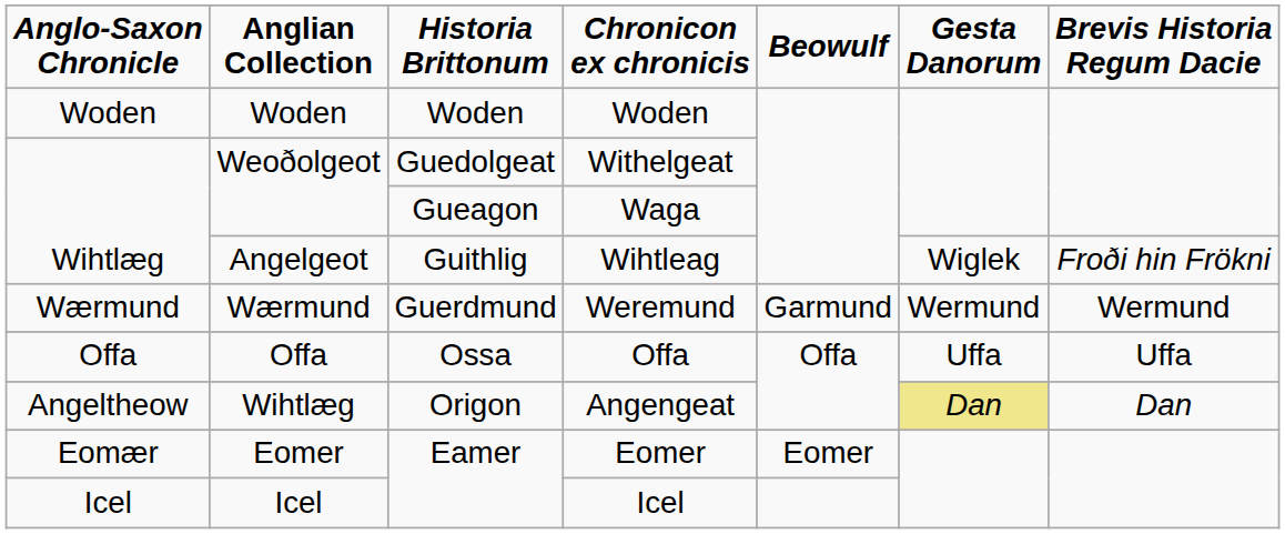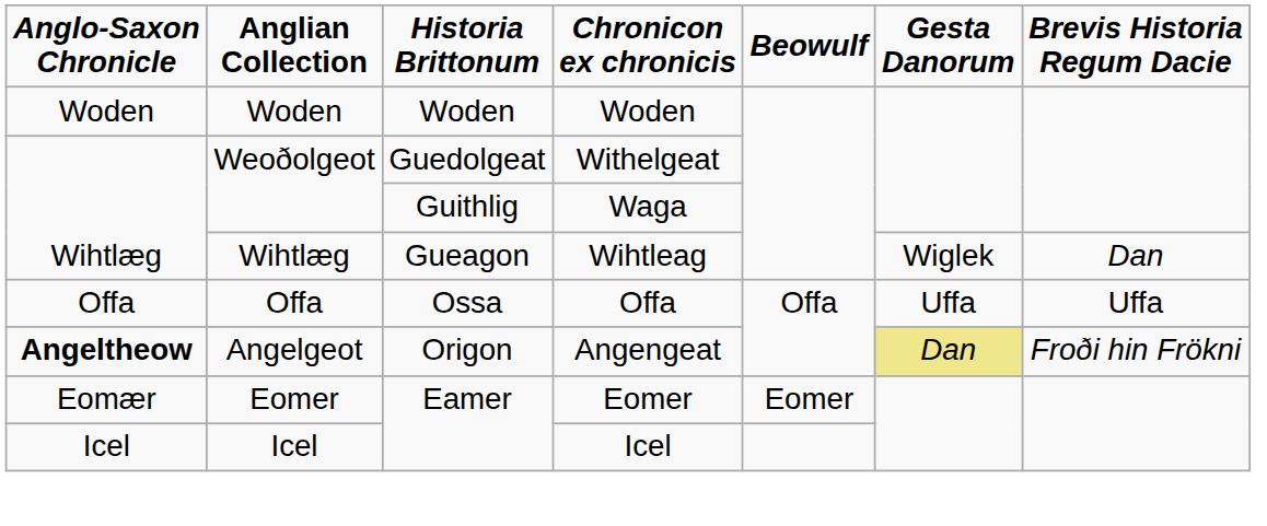Waga | Historia Brittonum: Gueagon -> Guithlig
Wihtleag | Anglian Collection: Angelgeot -> Wihtlæg
Wihtleag | Historia Brittonum: Guithlig -> Gueagon
Wihtleag | Brevis Historia Regum Dacie: Froði hin Frökni -> Dan
- row: Wærmund | Wærmund | Guerdmund | Weremund | Garmund | Wermund | Wermund
Angengeat | Anglo-Saxon Chronicle: normal -> bold
Angengeat | Anglian Collection: Wihtlæg -> Angelgeot
Angengeat | Brevis Historia Regum Dacie: Dan -> Froði hin Frökni
